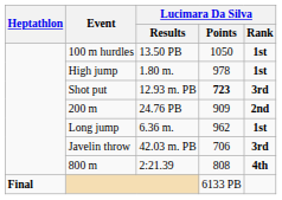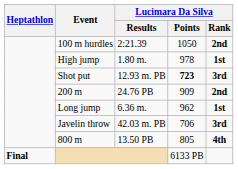100 m hurdles | Lucimara Da Silva / Results: 13.50 PB -> 2:21.39
100 m hurdles | Lucimara Da Silva / Rank: 1st -> 2nd
800 m | Lucimara Da Silva / Results: 2:21.39 -> 13.50 PB
800 m | Lucimara Da Silva / Points: 808 -> 805
